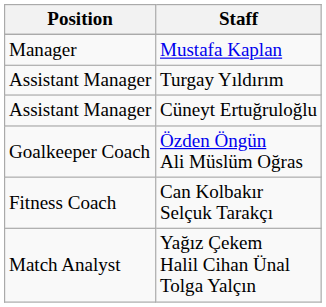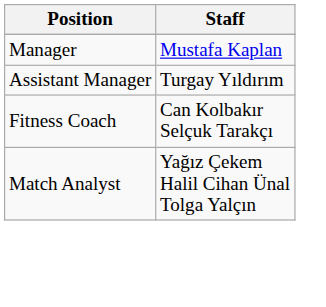- row: Assistant Manager | Cüneyt Ertuğruloğlu
- row: Goalkeeper Coach | Özden Öngün Ali Müslüm Oğras
